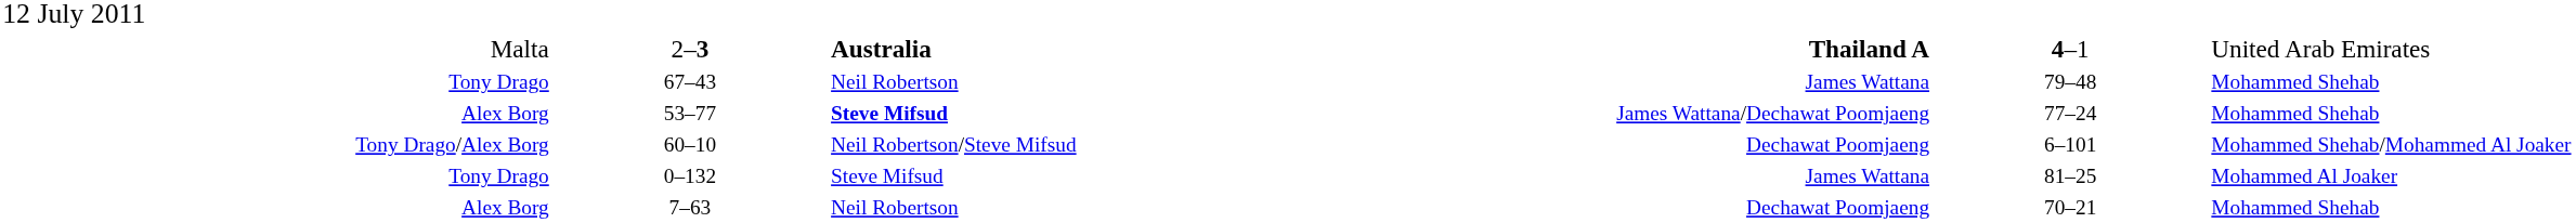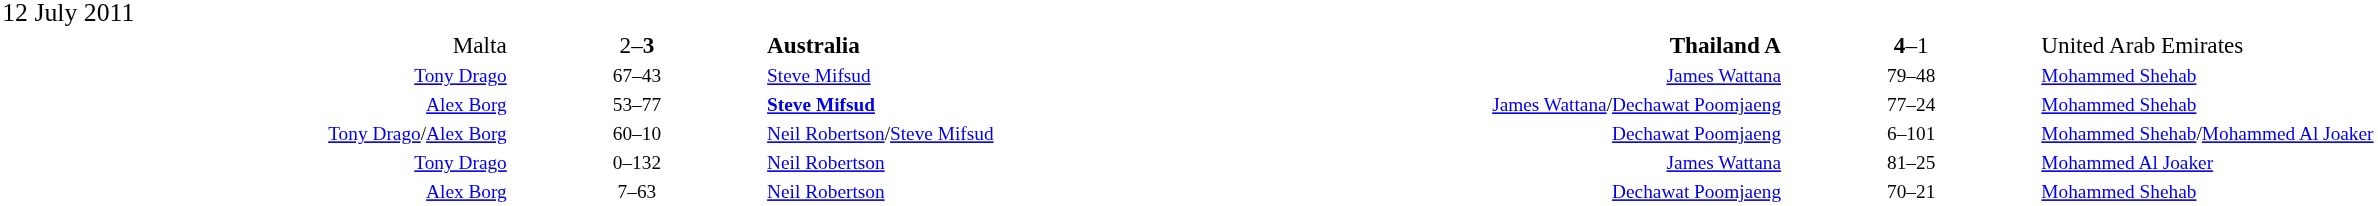67–43 | column 3: Neil Robertson -> Steve Mifsud
0–132 | column 3: Steve Mifsud -> Neil Robertson
